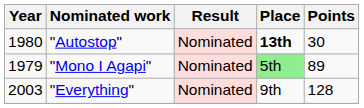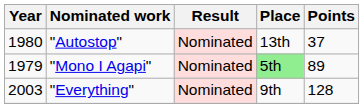"Autostop" | Place: bold -> normal
"Autostop" | Points: 30 -> 37
